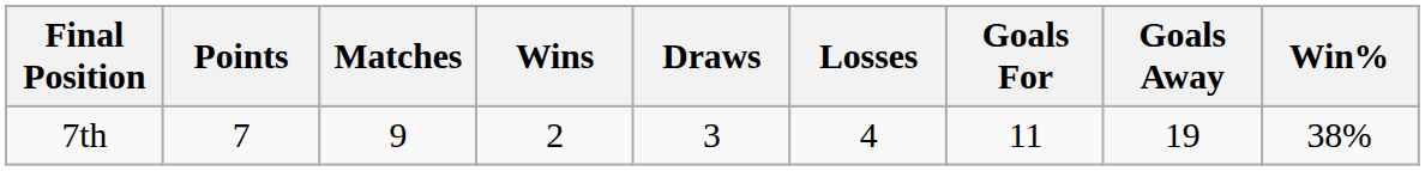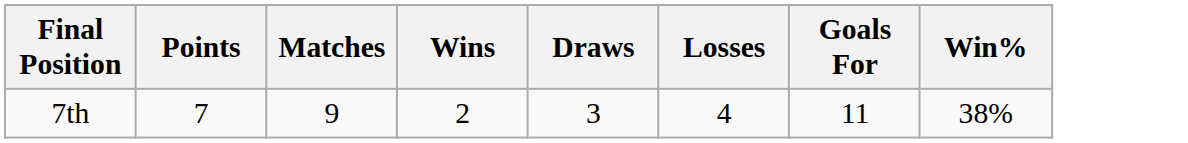- column: Goals Away | 19
